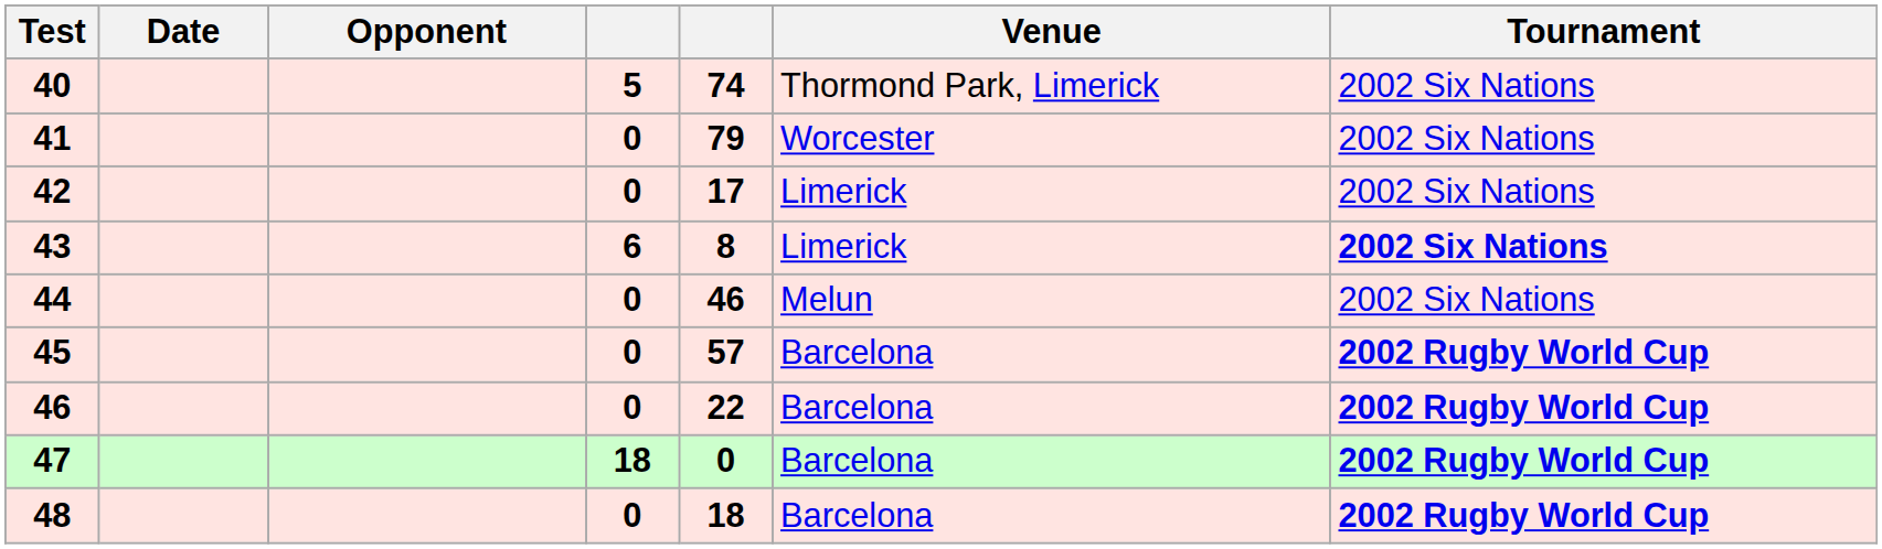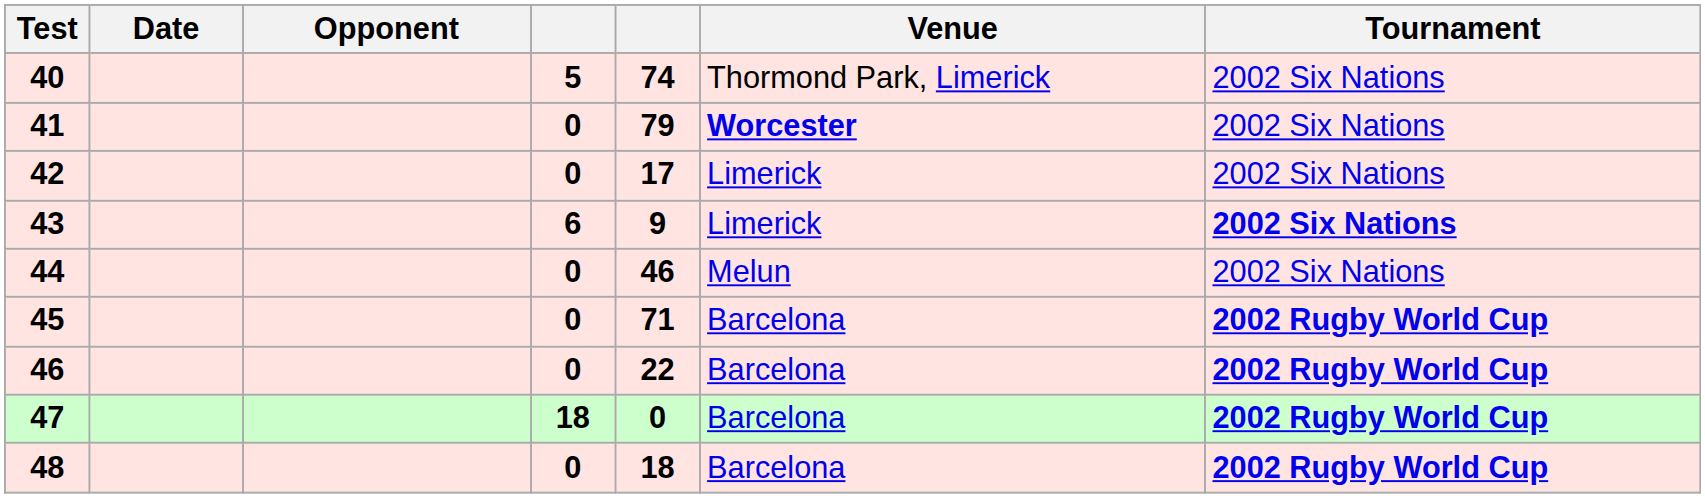41 | Venue: normal -> bold
43 | column 5: 8 -> 9
45 | column 5: 57 -> 71
